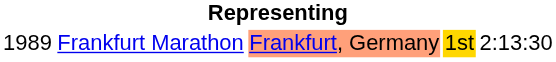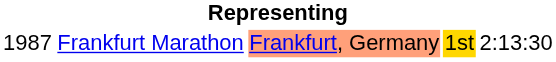Frankfurt Marathon | column 1: 1989 -> 1987
